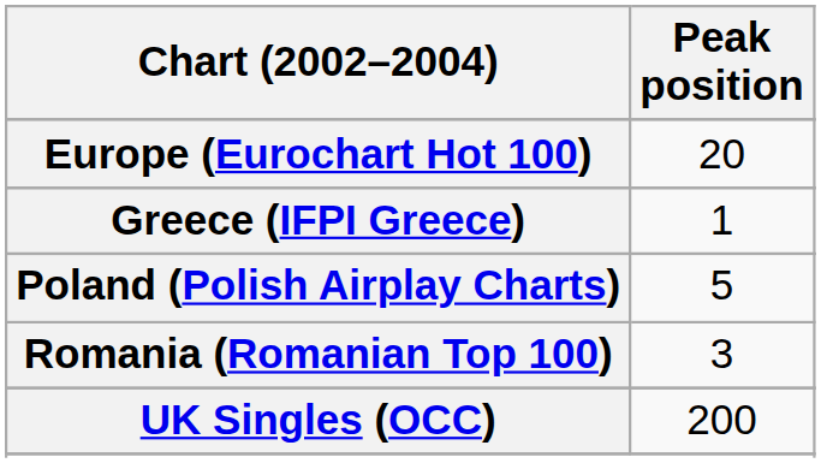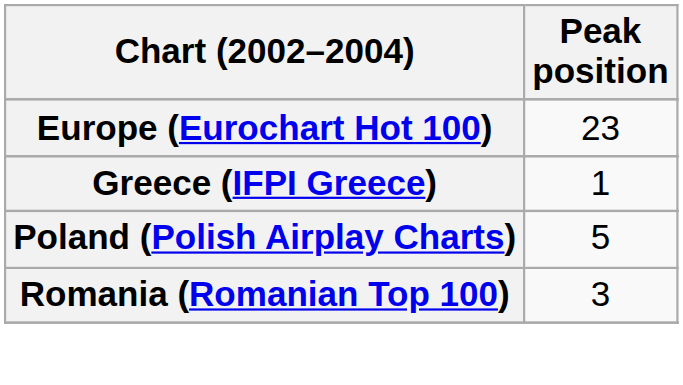Europe (Eurochart Hot 100) | Peak position: 20 -> 23
- row: UK Singles (OCC) | 200
